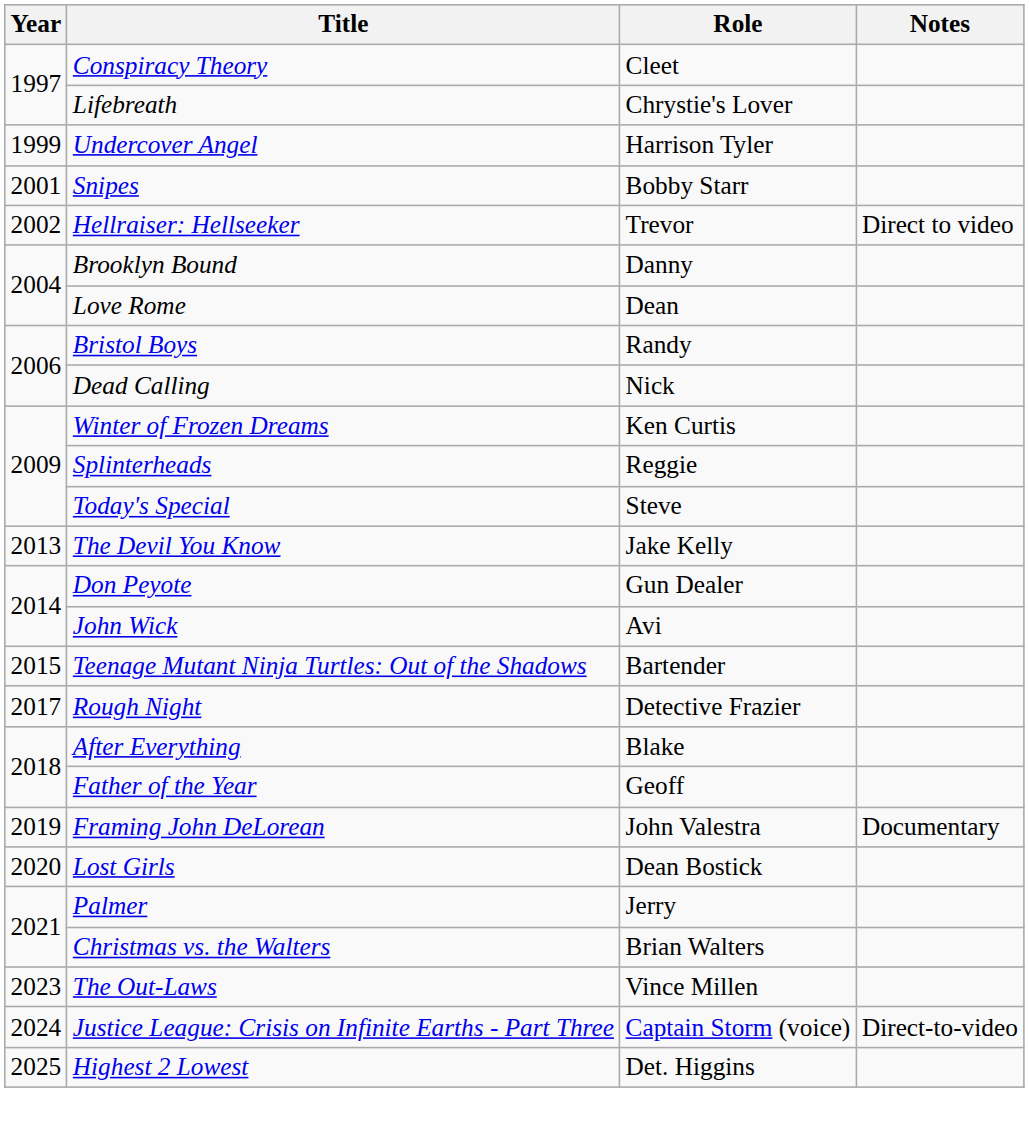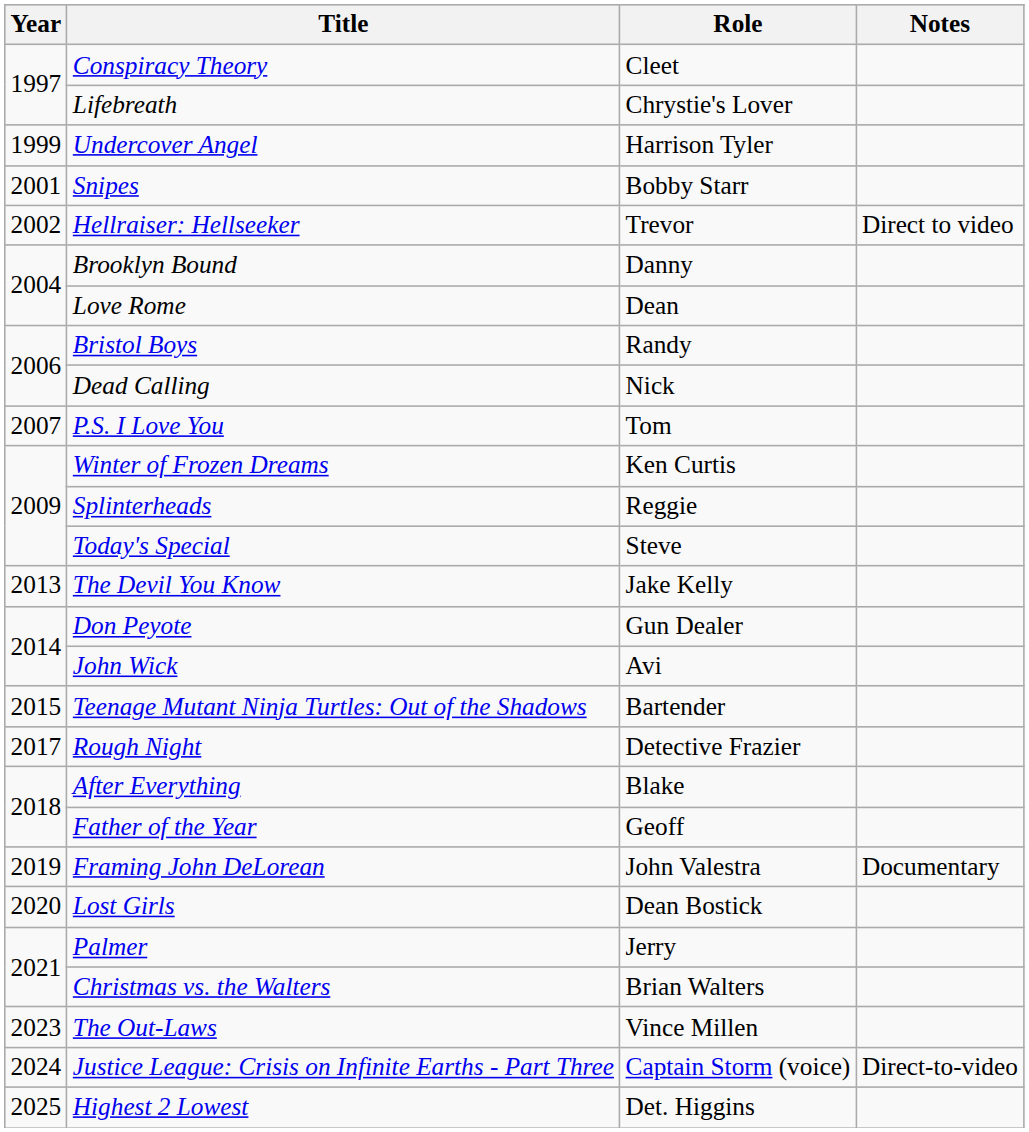+ row: 2007 | P.S. I Love You | Tom
